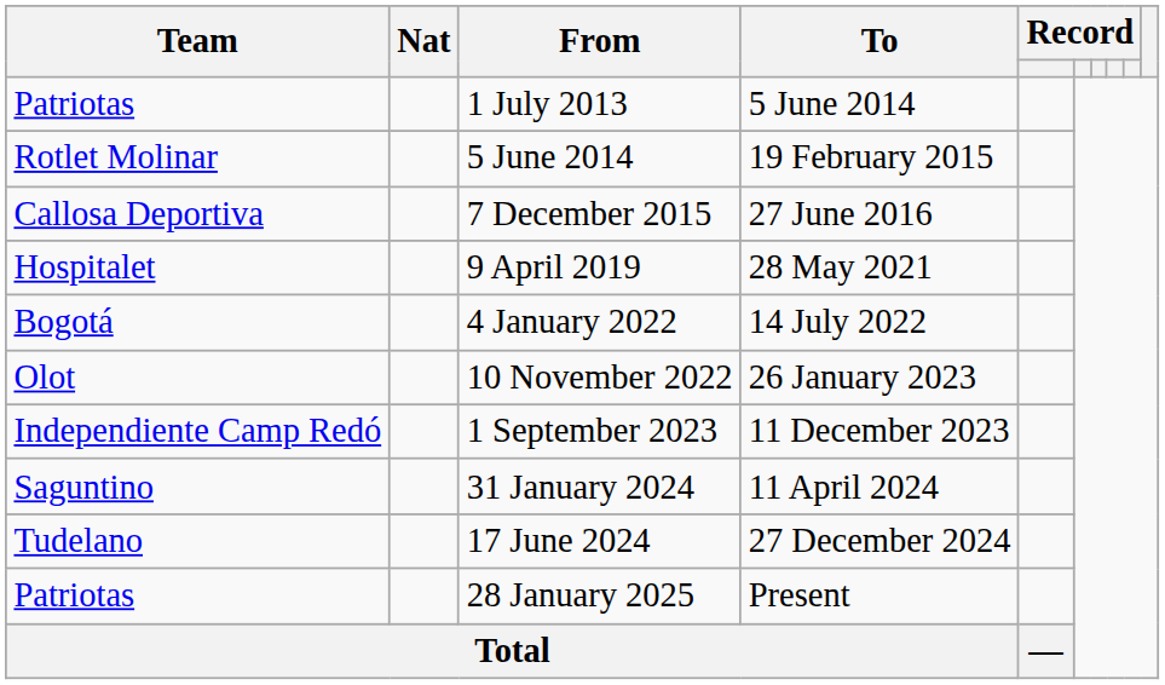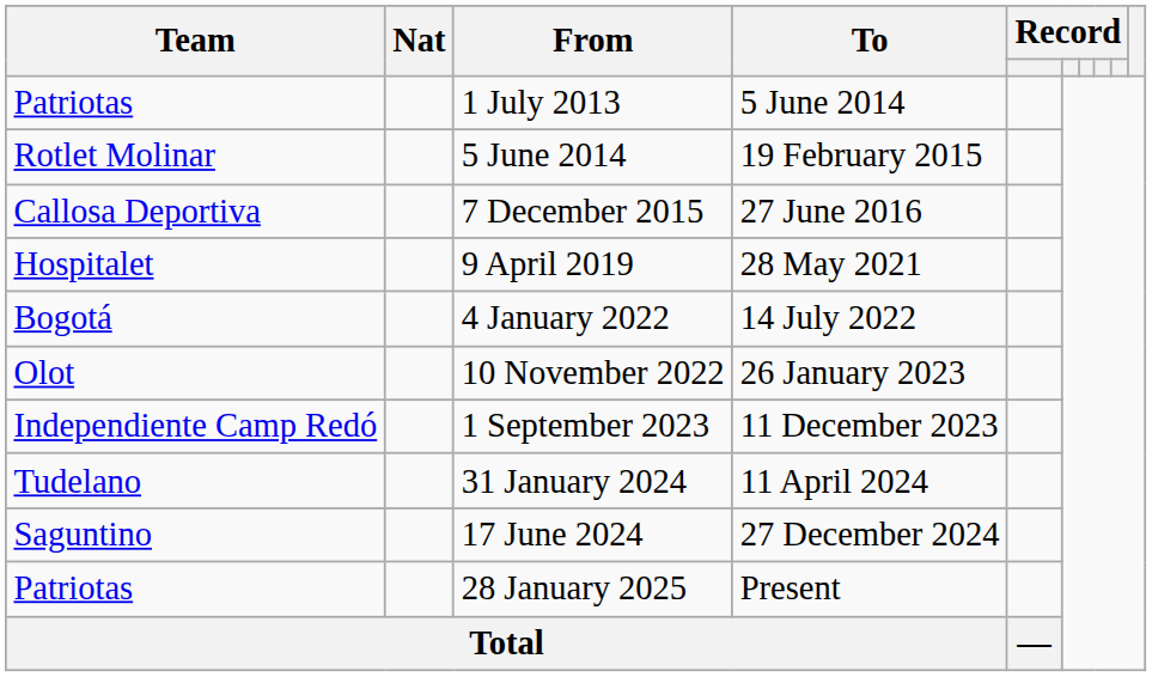31 January 2024 | Team: Saguntino -> Tudelano
17 June 2024 | Team: Tudelano -> Saguntino
